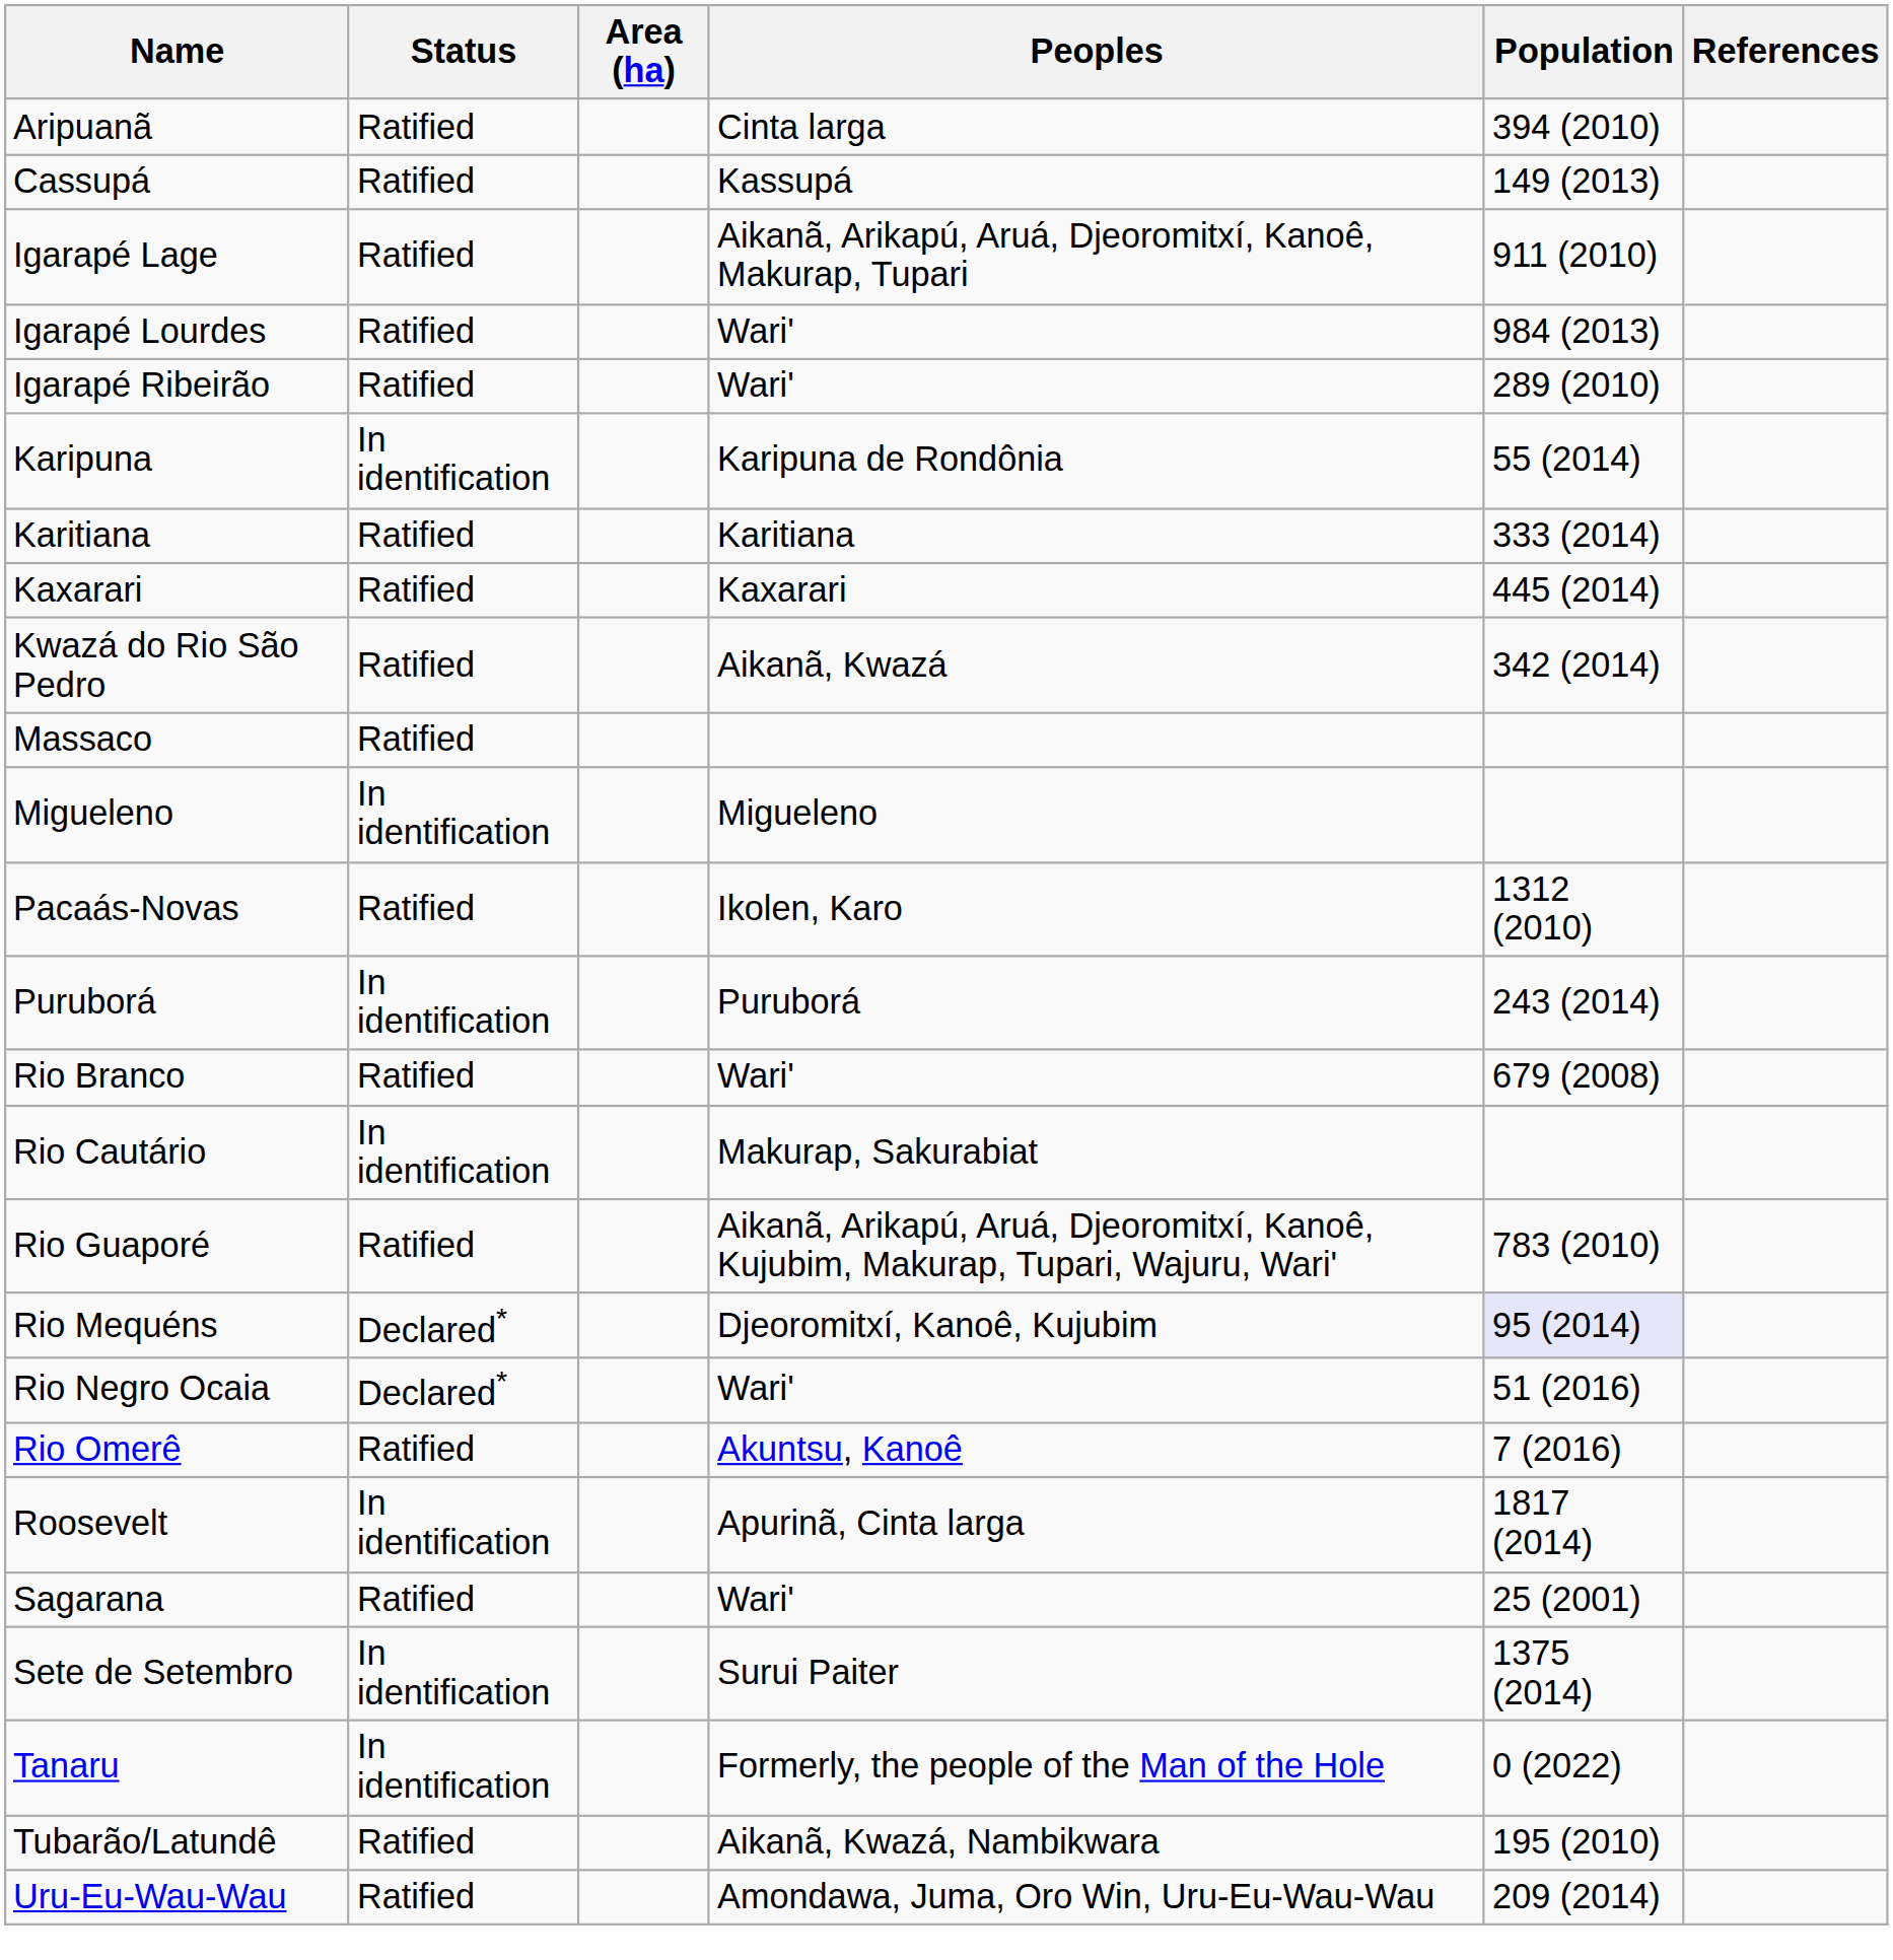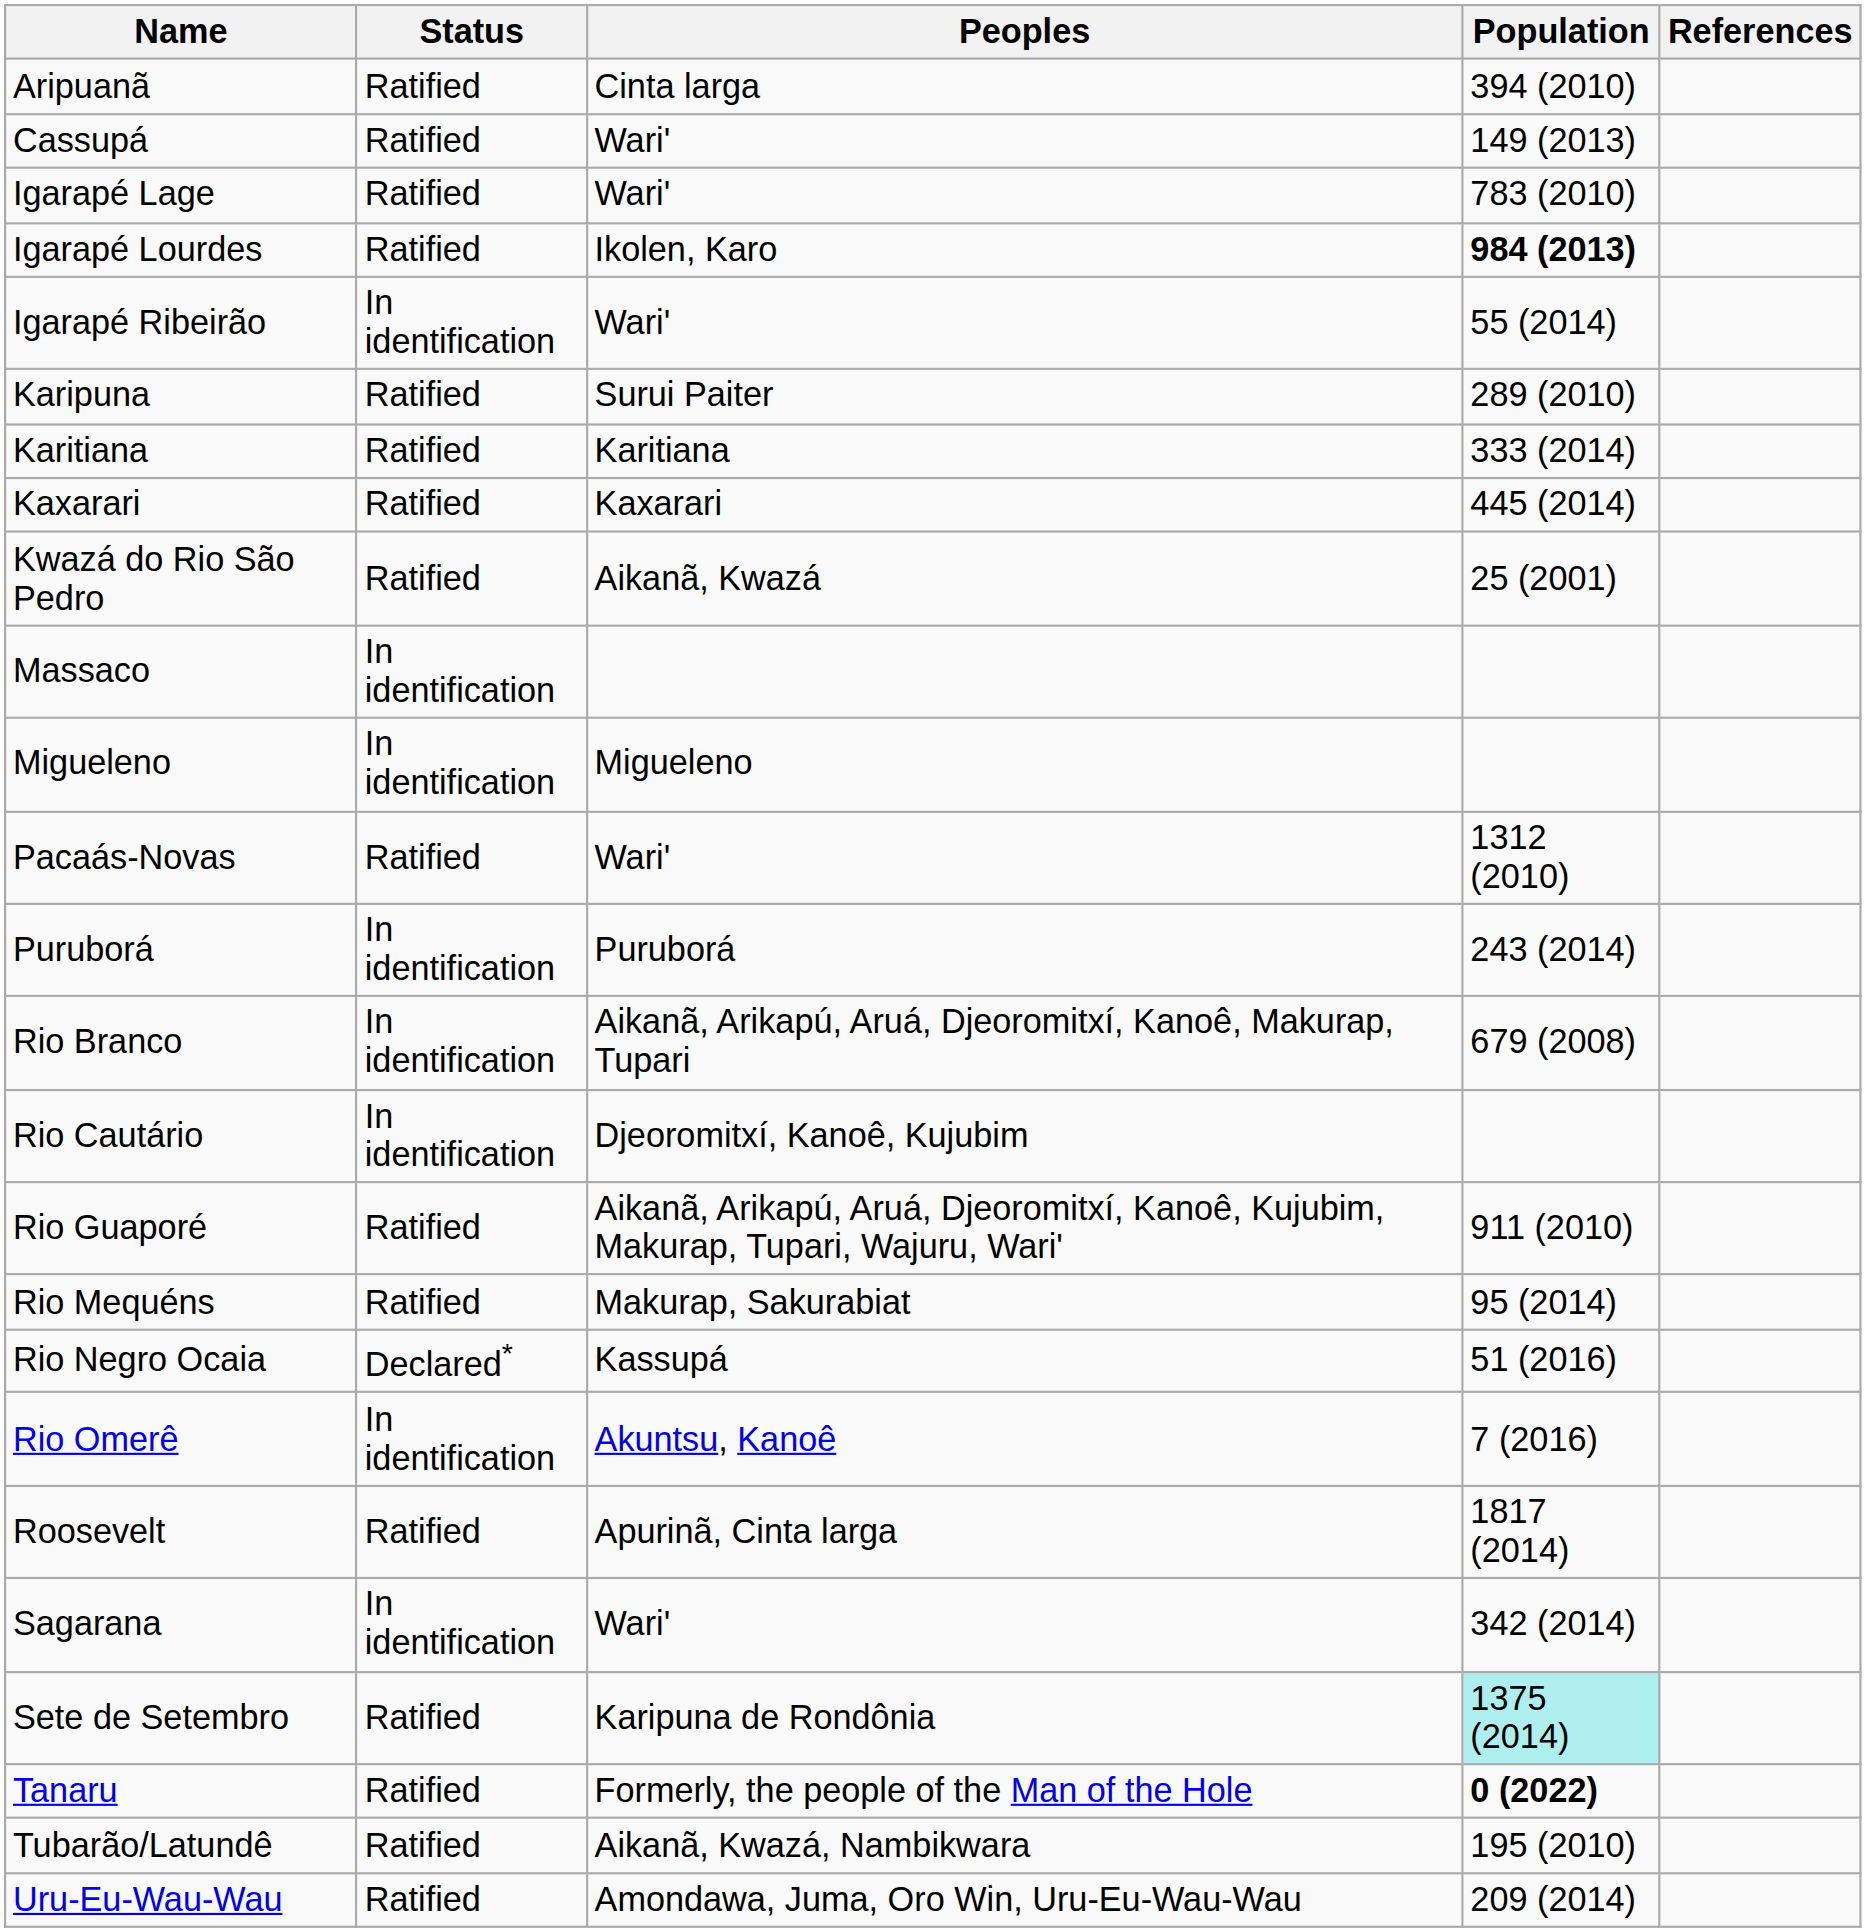- column: Area (ha)
Cassupá | Peoples: Kassupá -> Wari'
Igarapé Lage | Peoples: Aikanã, Arikapú, Aruá, Djeoromitxí, Kanoê, Makurap, Tupari -> Wari'
Igarapé Lage | Population: 911 (2010) -> 783 (2010)
Igarapé Lourdes | Peoples: Wari' -> Ikolen, Karo
Igarapé Lourdes | Population: normal -> bold
Igarapé Ribeirão | Status: Ratified -> In identification
Igarapé Ribeirão | Population: 289 (2010) -> 55 (2014)
Karipuna | Status: In identification -> Ratified
Karipuna | Peoples: Karipuna de Rondônia -> Surui Paiter
Karipuna | Population: 55 (2014) -> 289 (2010)
Kwazá do Rio São Pedro | Population: 342 (2014) -> 25 (2001)
Massaco | Status: Ratified -> In identification
Pacaás-Novas | Peoples: Ikolen, Karo -> Wari'
Rio Branco | Status: Ratified -> In identification
Rio Branco | Peoples: Wari' -> Aikanã, Arikapú, Aruá, Djeoromitxí, Kanoê, Makurap, Tupari
Rio Cautário | Peoples: Makurap, Sakurabiat -> Djeoromitxí, Kanoê, Kujubim
Rio Guaporé | Population: 783 (2010) -> 911 (2010)
Rio Mequéns | Status: Declared* -> Ratified
Rio Mequéns | Peoples: Djeoromitxí, Kanoê, Kujubim -> Makurap, Sakurabiat
Rio Mequéns | Population: lavender background -> no background
Rio Negro Ocaia | Peoples: Wari' -> Kassupá
Rio Omerê | Status: Ratified -> In identification
Roosevelt | Status: In identification -> Ratified
Sagarana | Status: Ratified -> In identification
Sagarana | Population: 25 (2001) -> 342 (2014)
Sete de Setembro | Status: In identification -> Ratified
Sete de Setembro | Peoples: Surui Paiter -> Karipuna de Rondônia
Sete de Setembro | Population: no background -> paleturquoise background
Tanaru | Status: In identification -> Ratified
Tanaru | Population: normal -> bold
